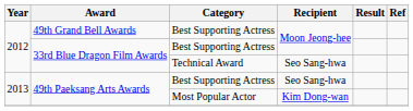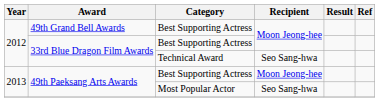49th Paeksang Arts Awards / Best Supporting Actress | Recipient: Seo Sang-hwa -> Moon Jeong-hee
49th Paeksang Arts Awards / Most Popular Actor | Recipient: Kim Dong-wan -> Seo Sang-hwa
